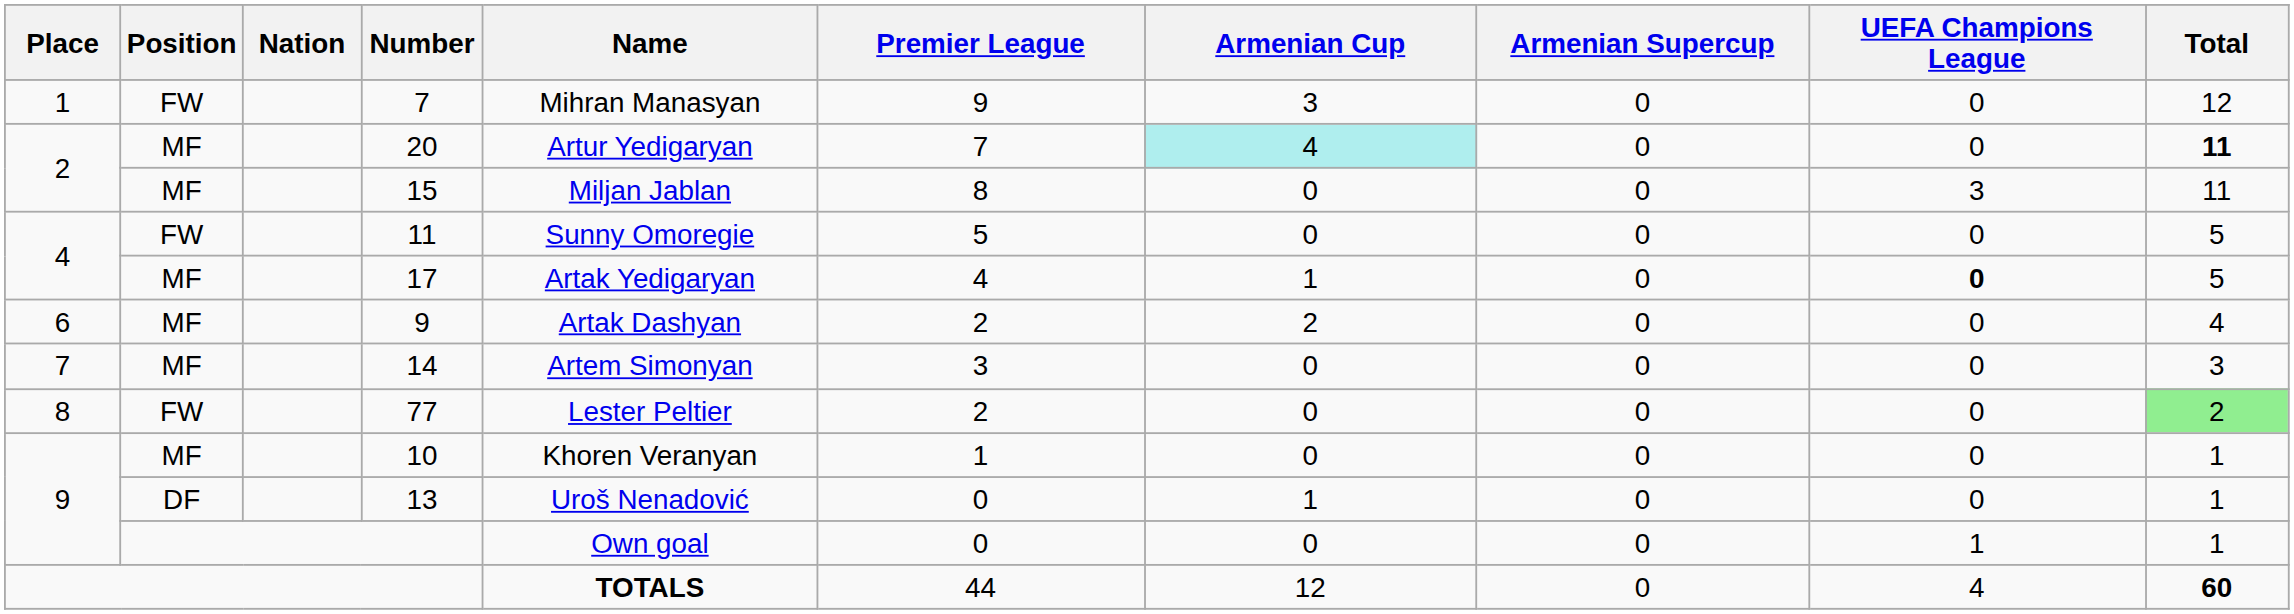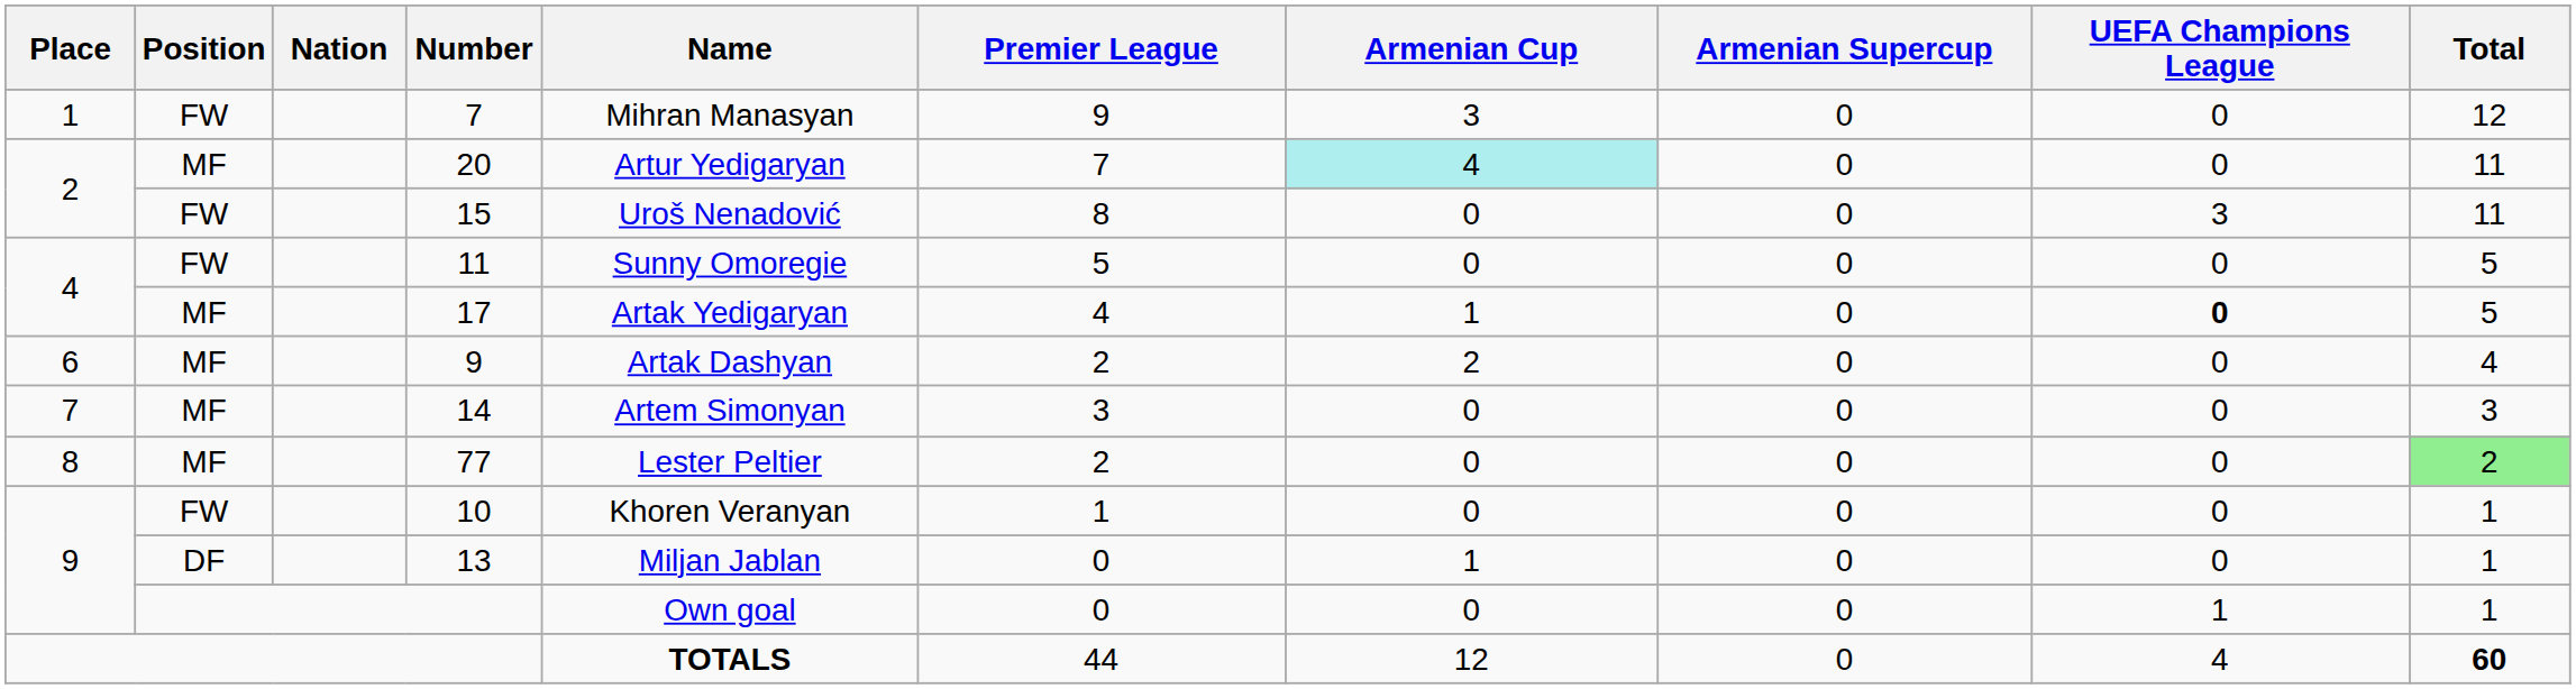20 | Total: bold -> normal
15 | Position: MF -> FW
15 | Name: Miljan Jablan -> Uroš Nenadović
77 | Position: FW -> MF
10 | Position: MF -> FW
13 | Name: Uroš Nenadović -> Miljan Jablan
